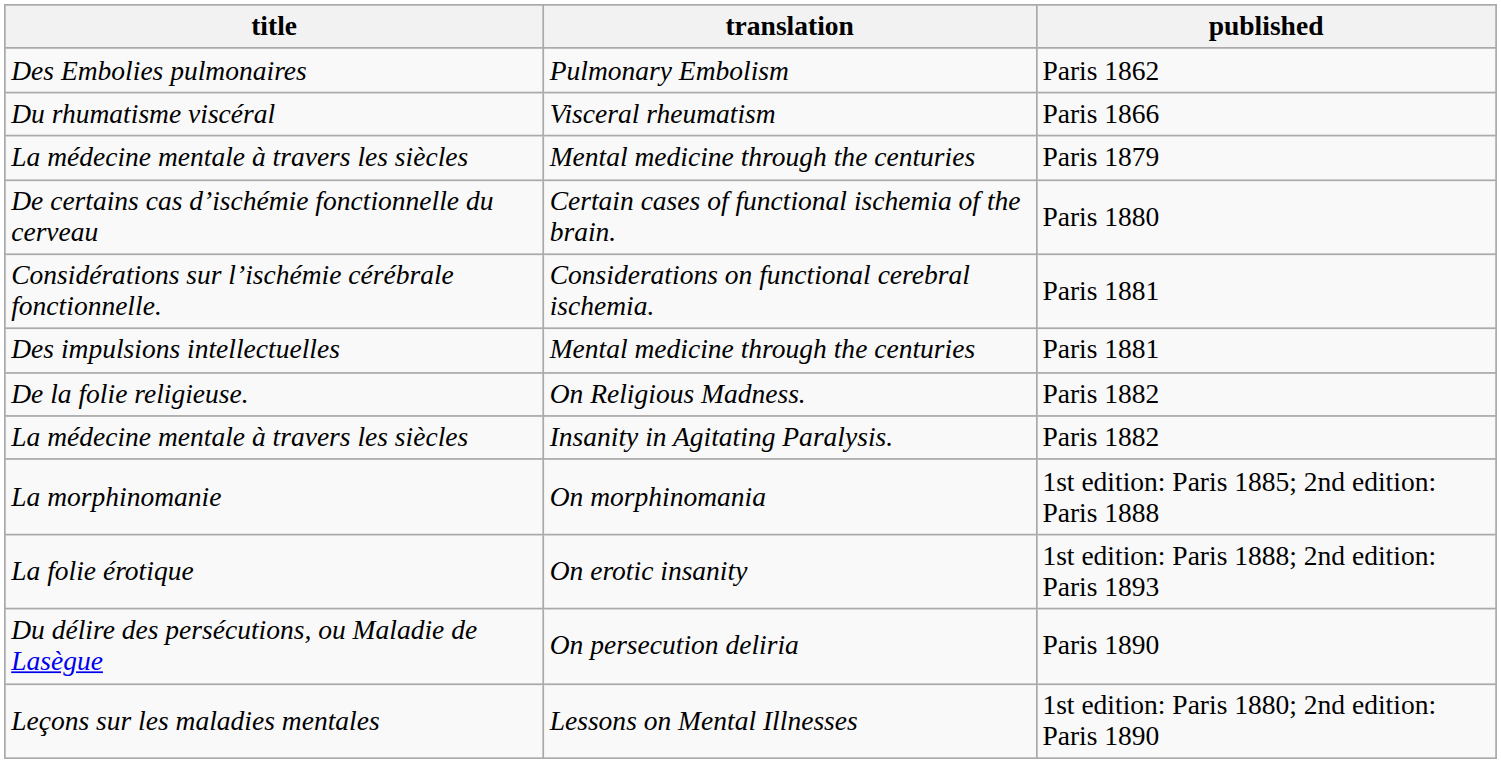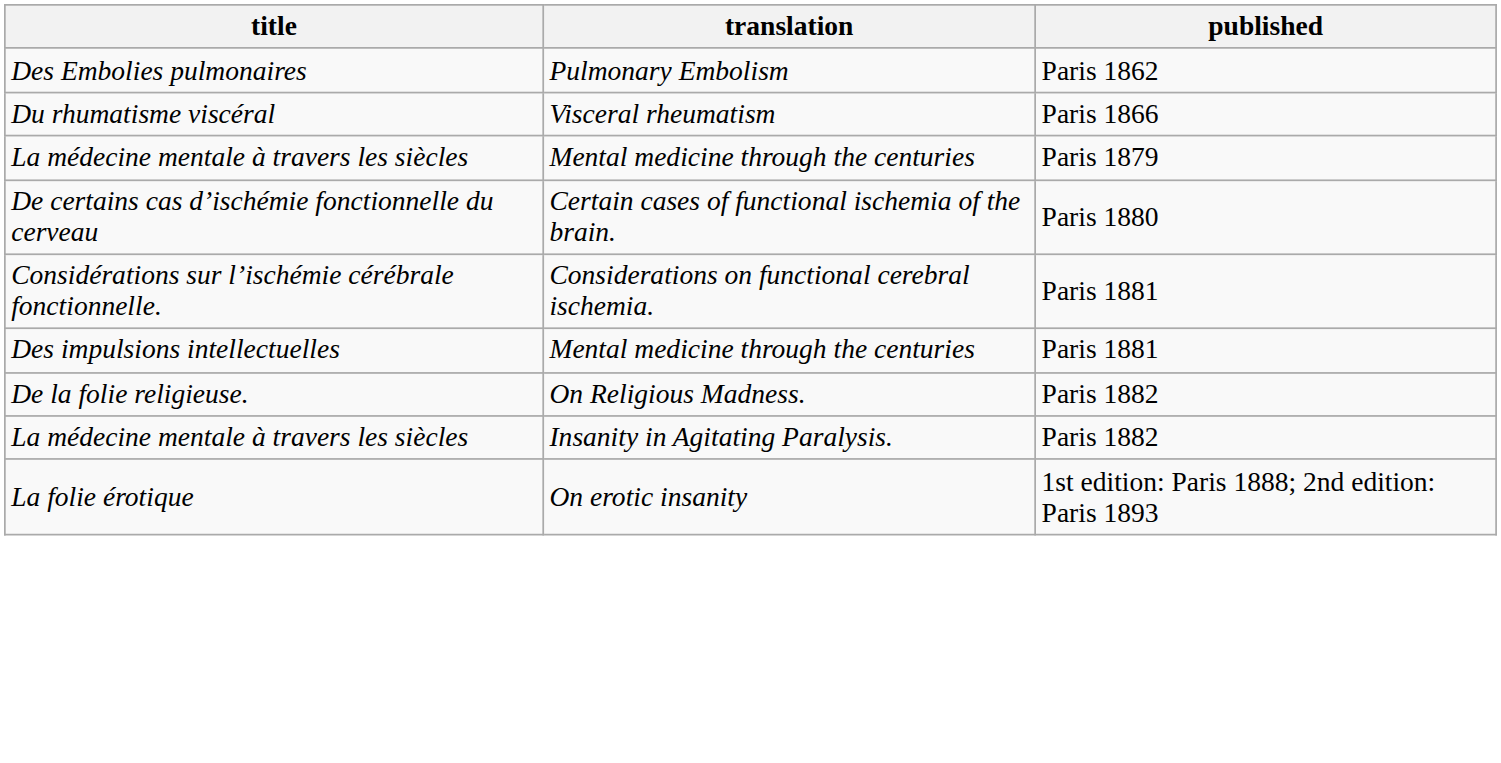- row: La morphinomanie | On morphinomania | 1st edition: Paris 1885; 2nd edition: Paris 1888
- row: Du délire des persécutions, ou Maladie de Lasègue | On persecution deliria | Paris 1890
- row: Leçons sur les maladies mentales | Lessons on Mental Illnesses | 1st edition: Paris 1880; 2nd edition: Paris 1890
